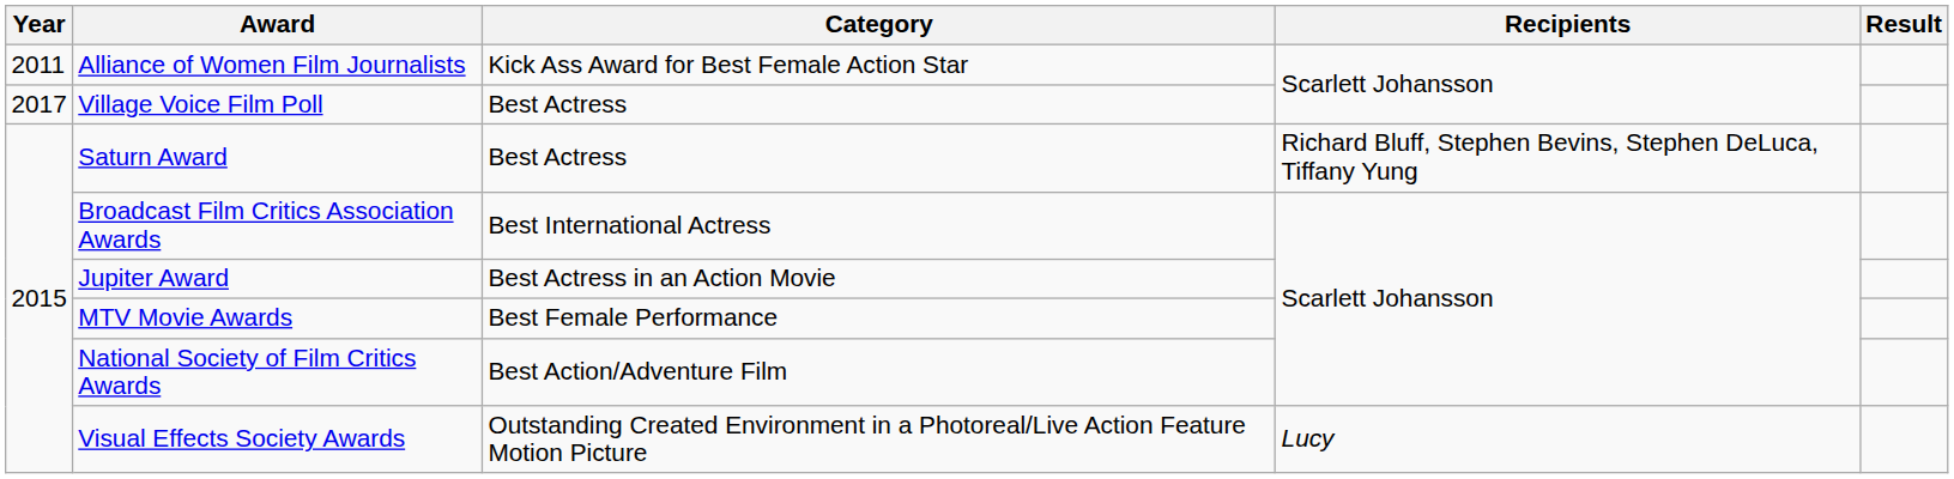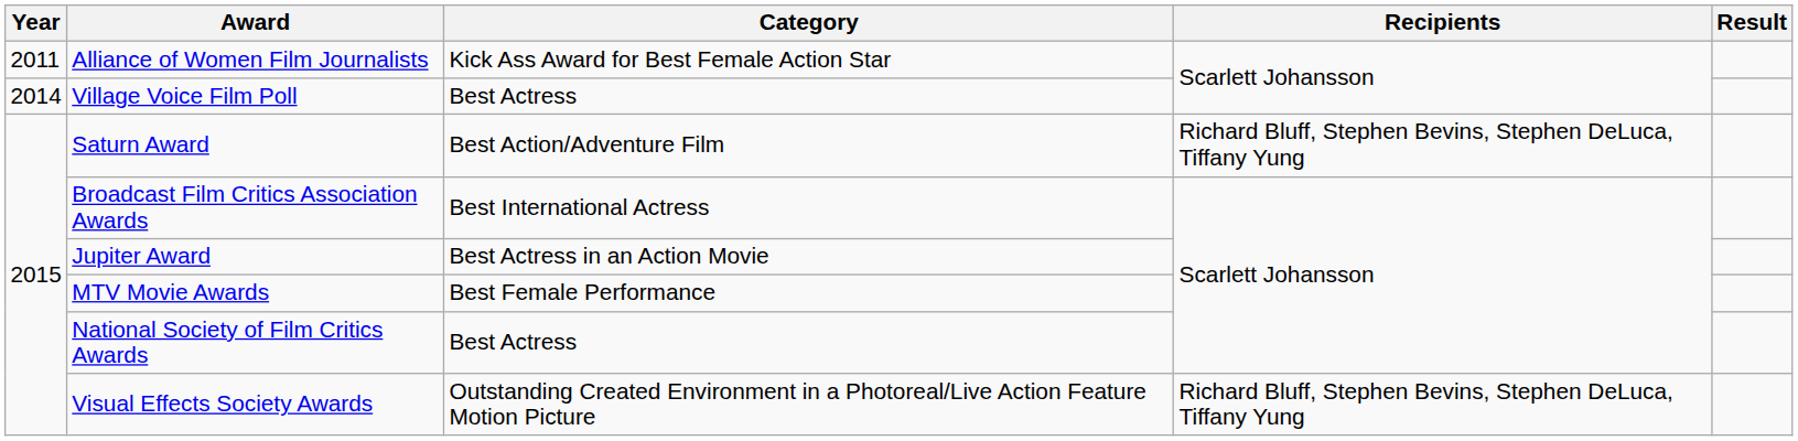Village Voice Film Poll | Year: 2017 -> 2014
Saturn Award | Category: Best Actress -> Best Action/Adventure Film
National Society of Film Critics Awards | Category: Best Action/Adventure Film -> Best Actress
Visual Effects Society Awards | Recipients: Lucy -> Richard Bluff, Stephen Bevins, Stephen DeLuca, Tiffany Yung
